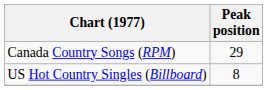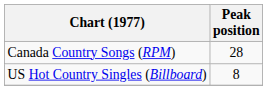Canada Country Songs (RPM) | Peak position: 29 -> 28
